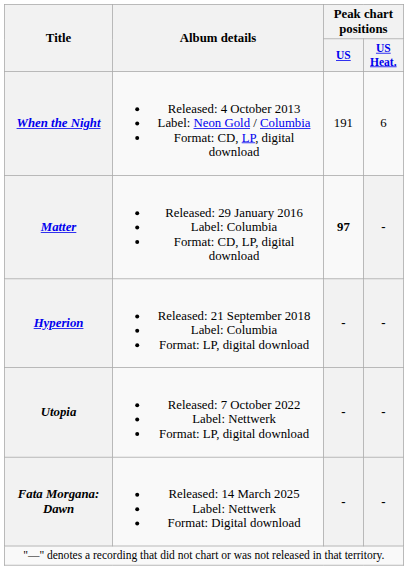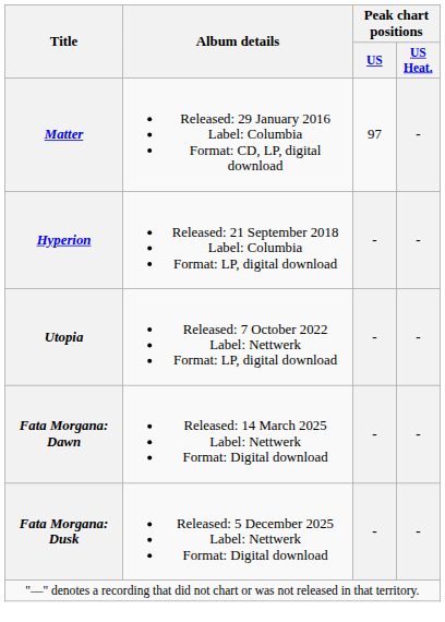- row: When the Night | Released: 4 October 2013 Label: Neon Gold / Columbia Format: CD, LP, digital download | 191 | 6
Matter | Peak chart positions / US: bold -> normal
+ row: Fata Morgana: Dusk | Released: 5 December 2025 Label: Nettwerk Format: Digital download | - | -
